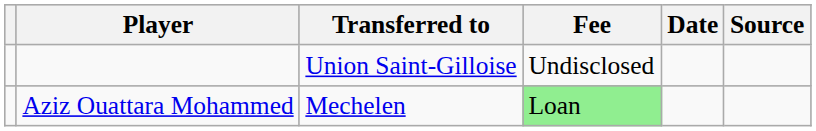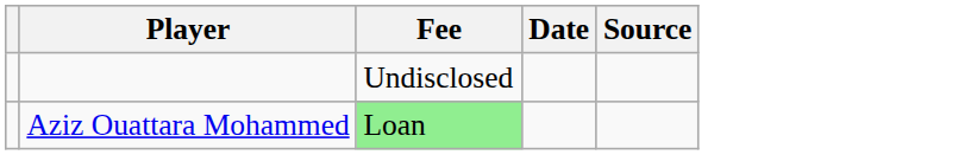- column: Transferred to | Union Saint-Gilloise | Mechelen
